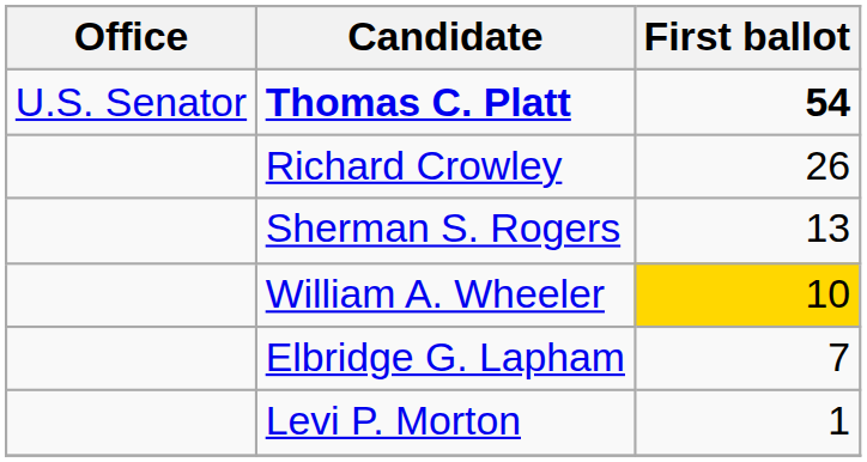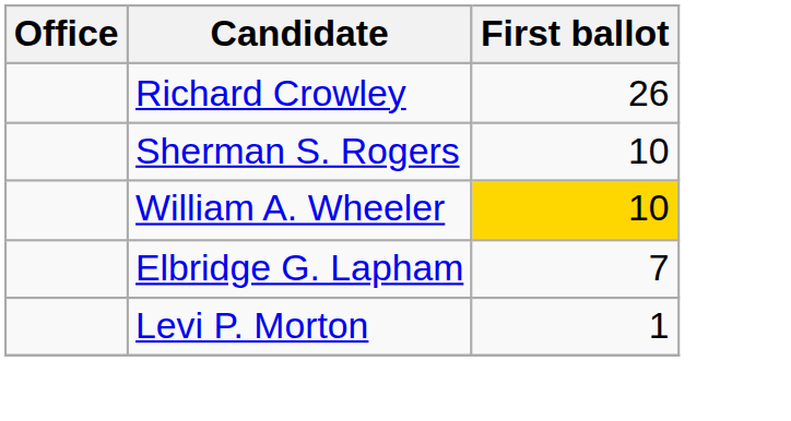- row: U.S. Senator | Thomas C. Platt | 54
Sherman S. Rogers | First ballot: 13 -> 10
